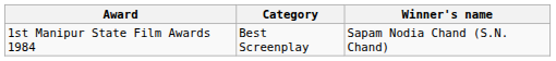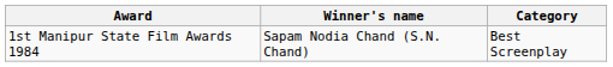columns swapped: Category <-> Winner's name
